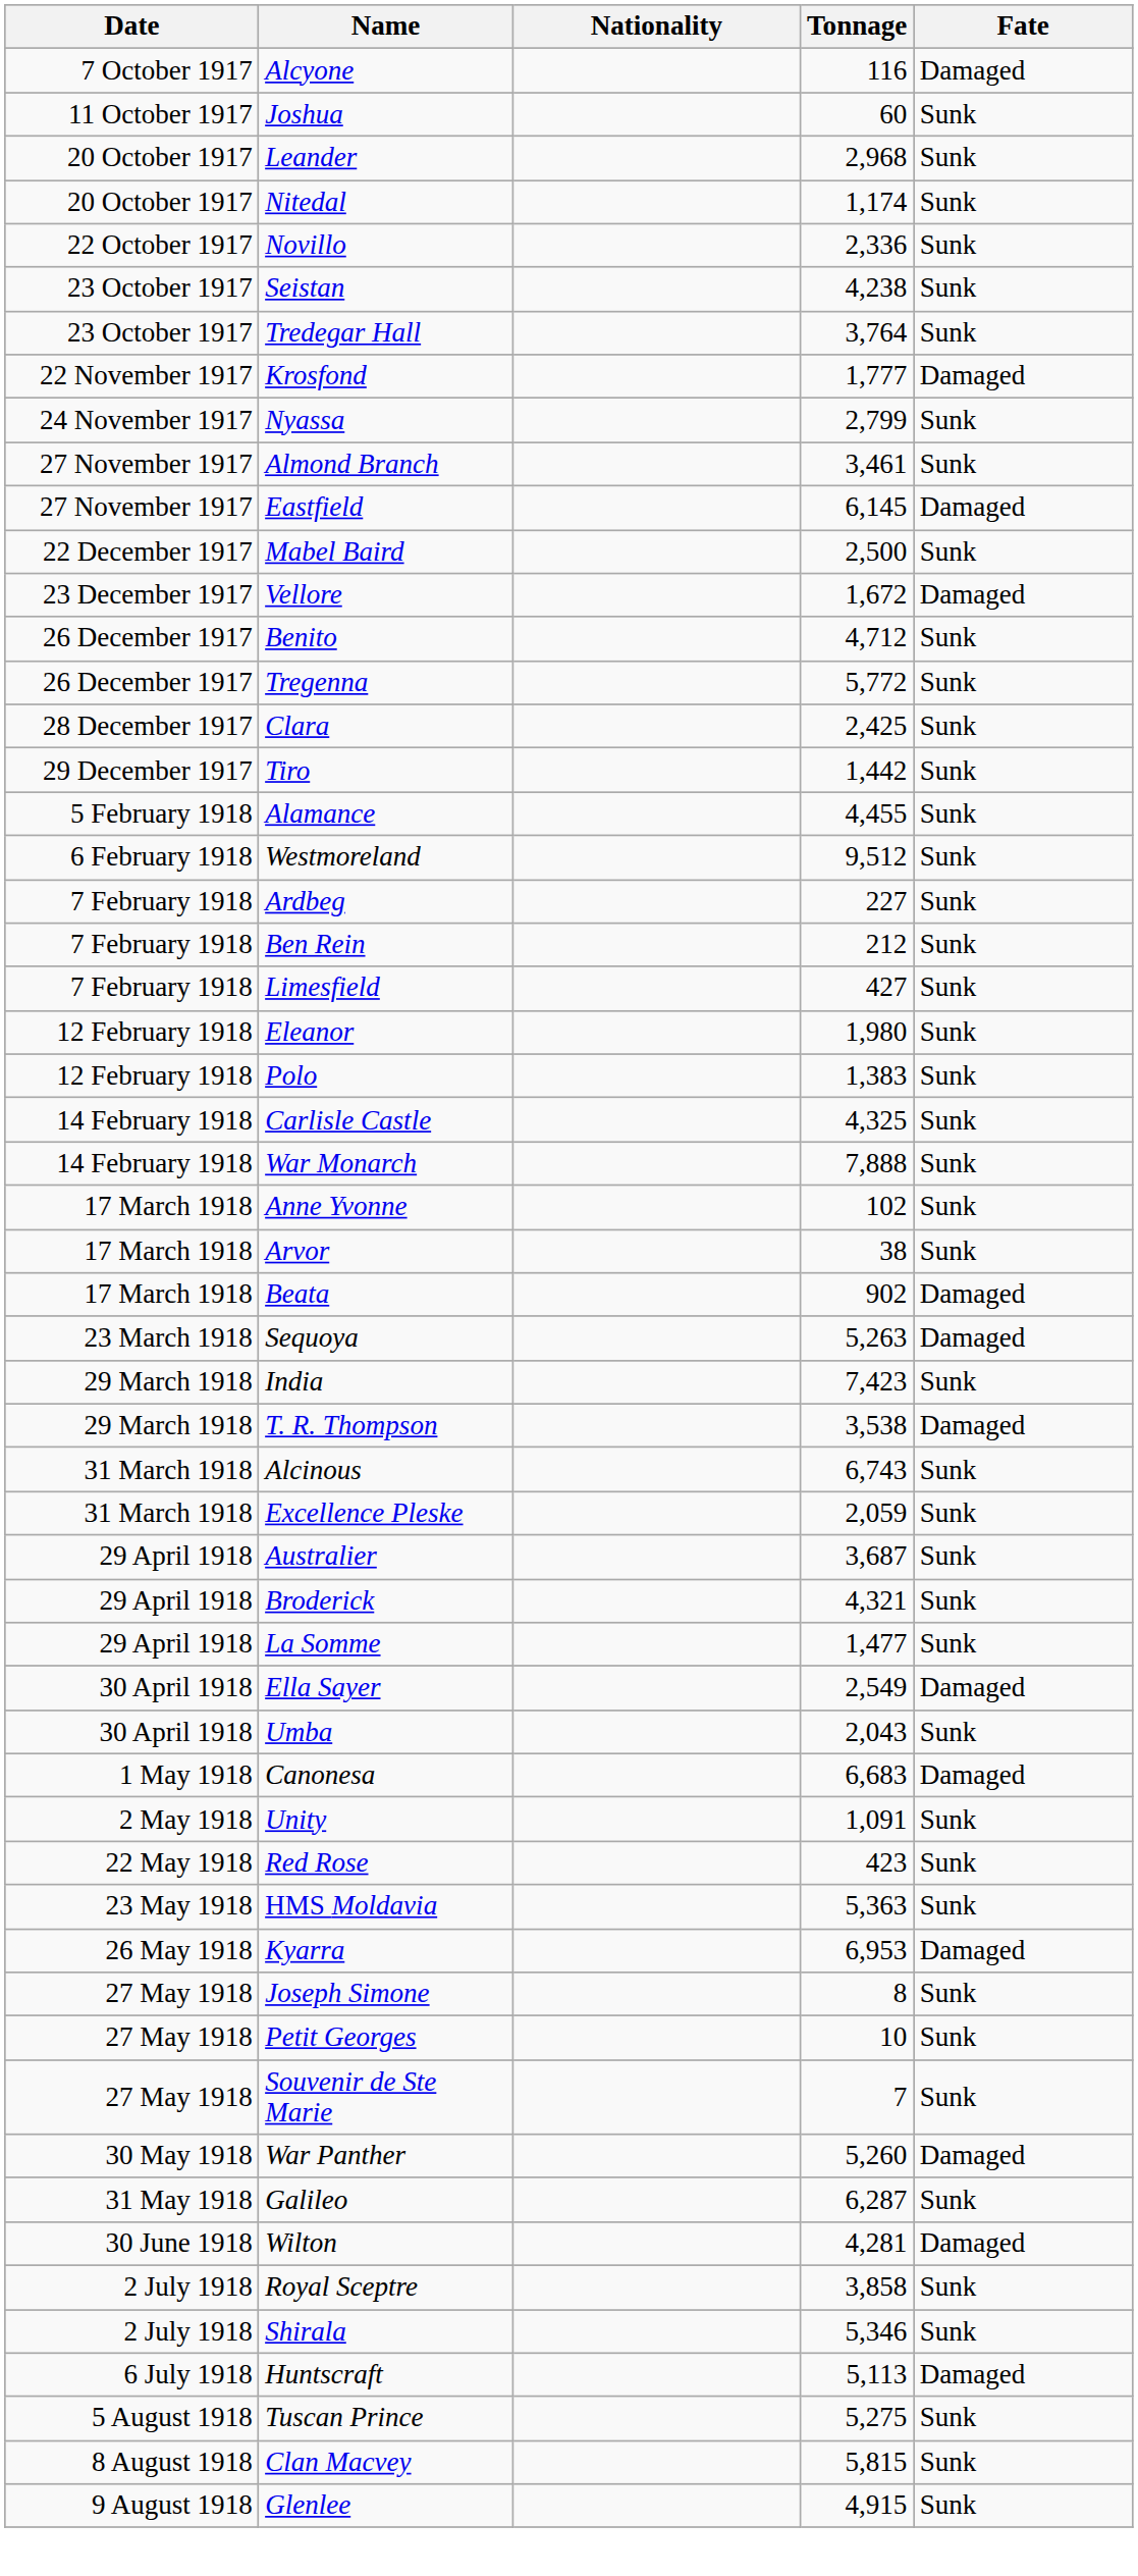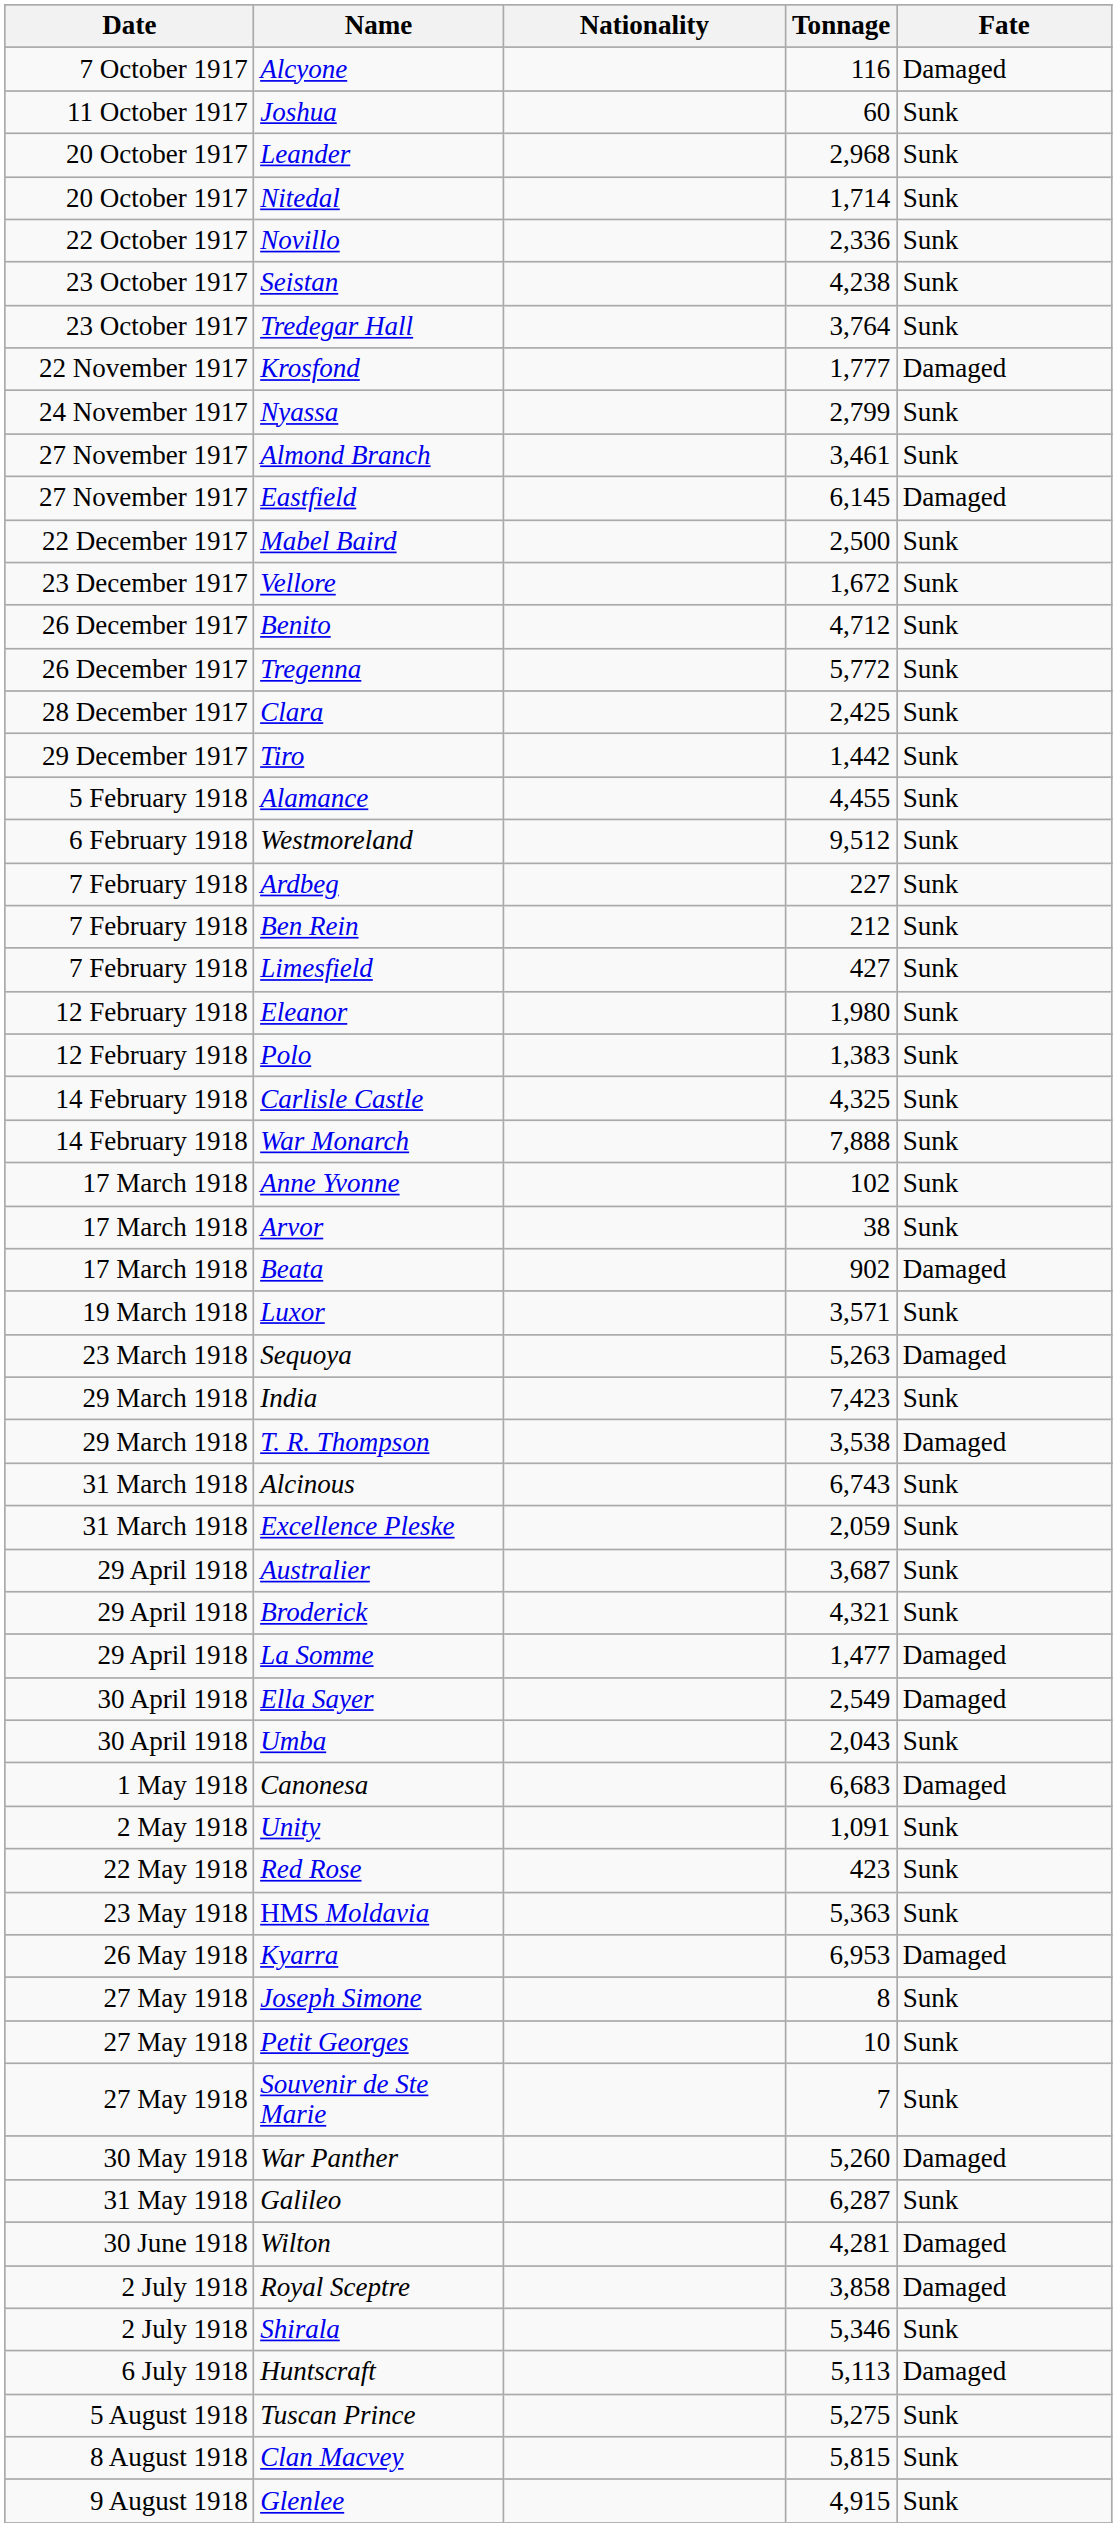Nitedal | Tonnage: 1,174 -> 1,714
Vellore | Fate: Damaged -> Sunk
+ row: 19 March 1918 | Luxor | 3,571 | Sunk
La Somme | Fate: Sunk -> Damaged
Royal Sceptre | Fate: Sunk -> Damaged
